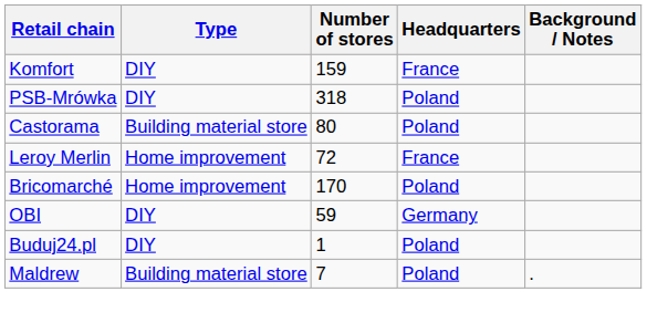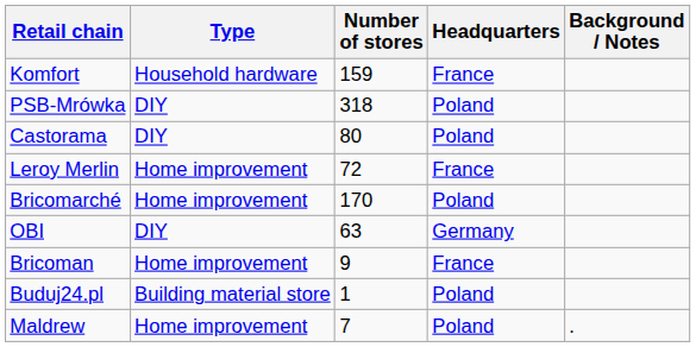Komfort | Type: DIY -> Household hardware
Castorama | Type: Building material store -> DIY
OBI | Number of stores: 59 -> 63
+ row: Bricoman | Home improvement | 9 | France
Buduj24.pl | Type: DIY -> Building material store
Maldrew | Type: Building material store -> Home improvement
